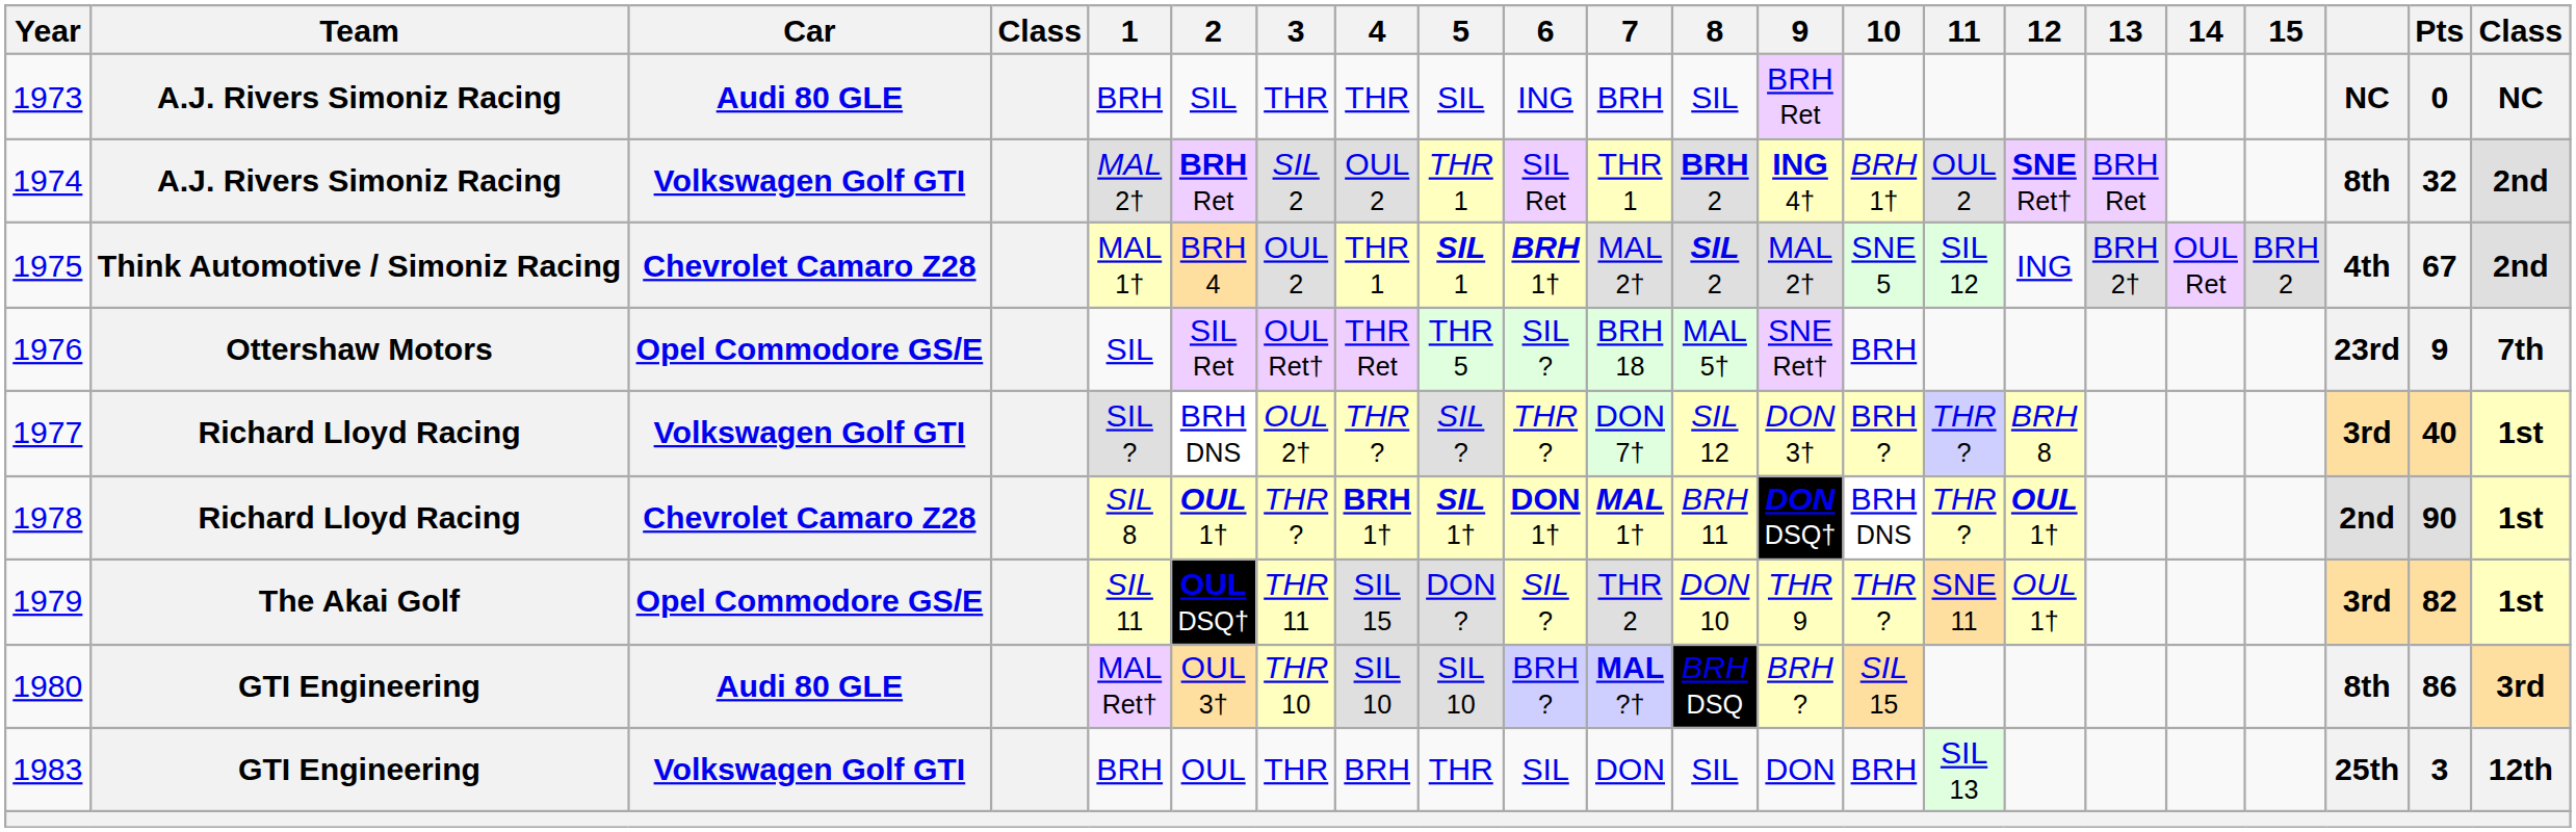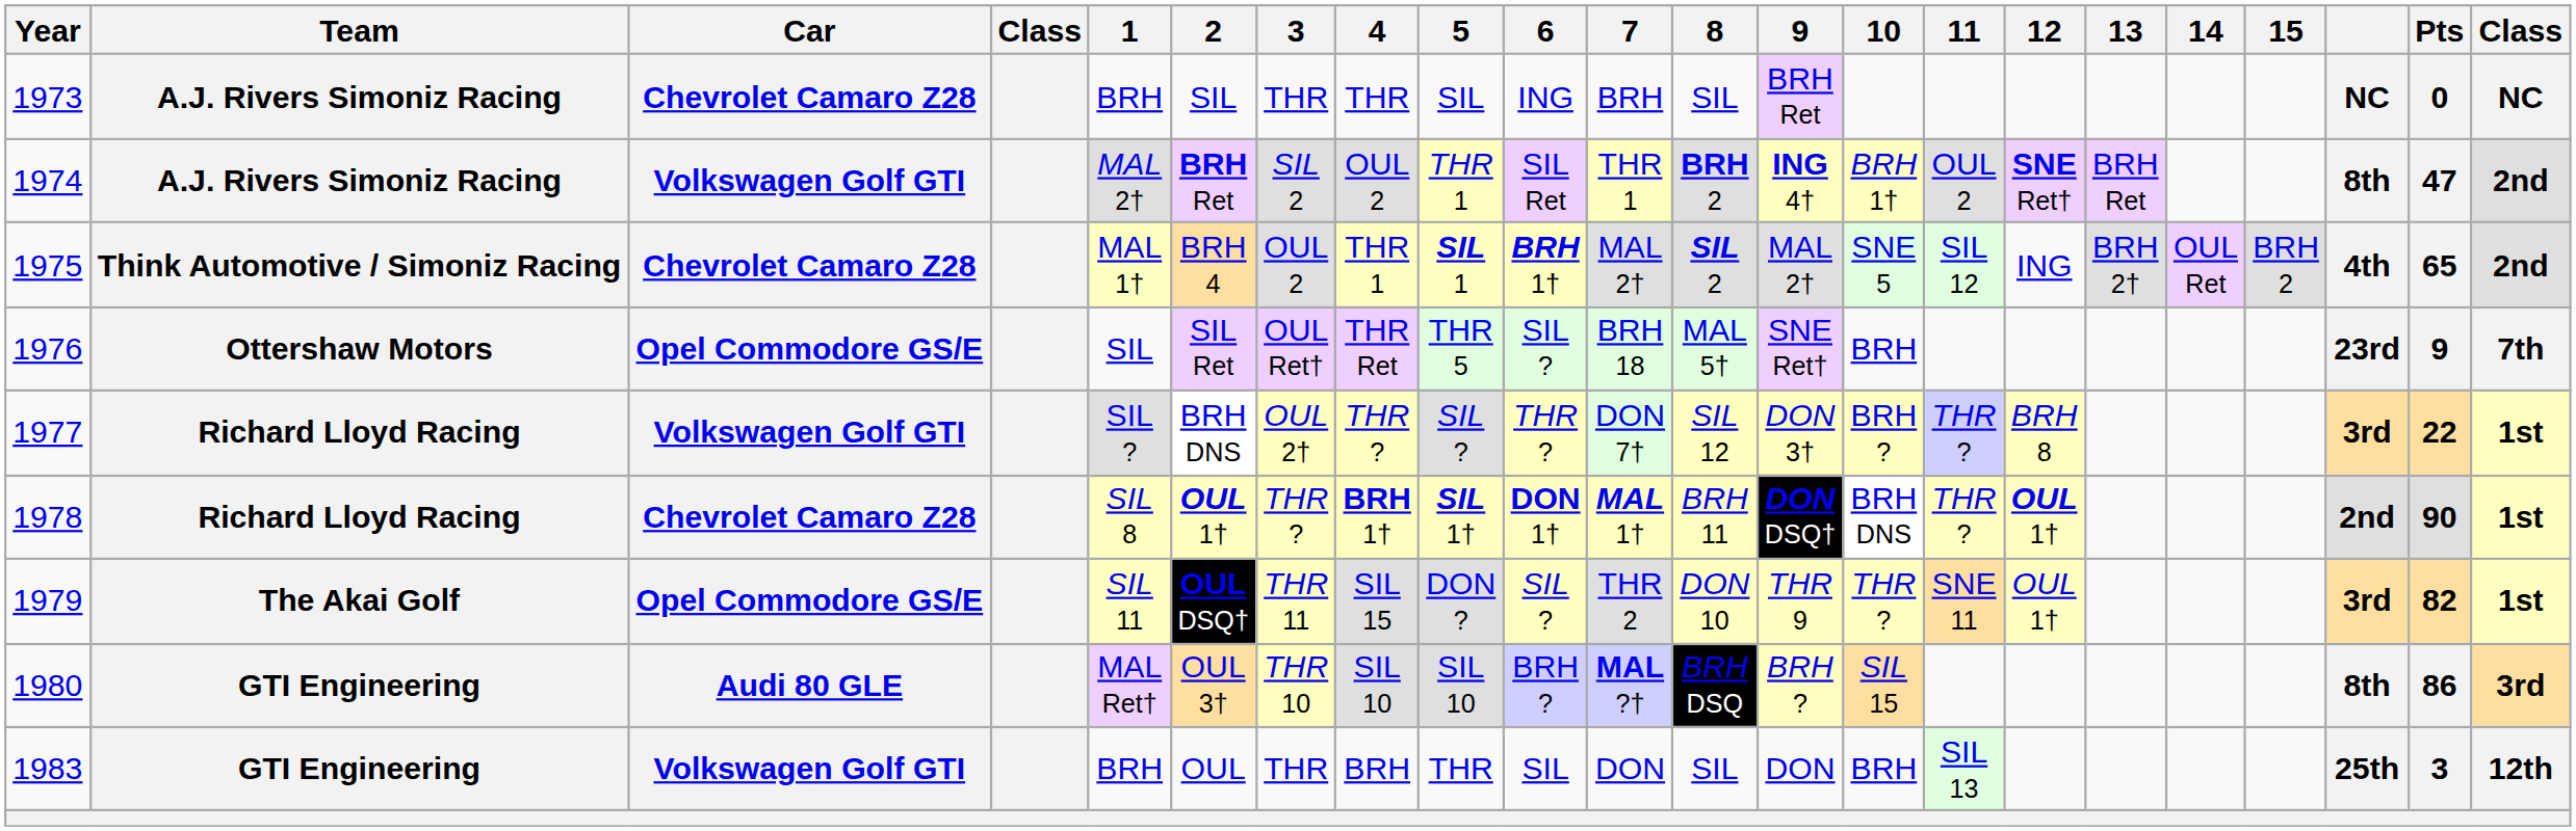1973 | Car: Audi 80 GLE -> Chevrolet Camaro Z28
1974 | Pts: 32 -> 47
1975 | Pts: 67 -> 65
1977 | Pts: 40 -> 22
